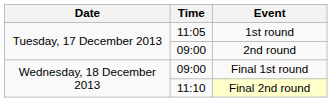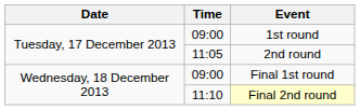1st round | Time: 11:05 -> 09:00
2nd round | Time: 09:00 -> 11:05
